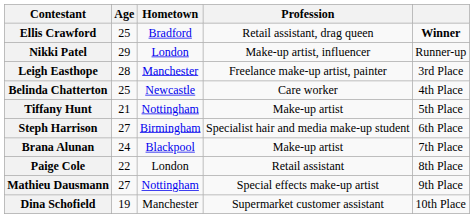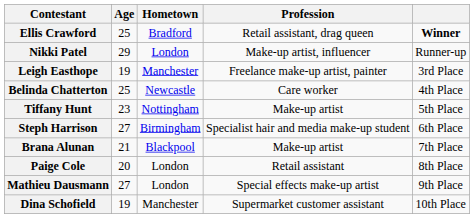Leigh Easthope | Age: 28 -> 19
Tiffany Hunt | Age: 21 -> 23
Brana Alunan | Age: 24 -> 21
Paige Cole | Age: 22 -> 20
Mathieu Dausmann | Hometown: Nottingham -> London
